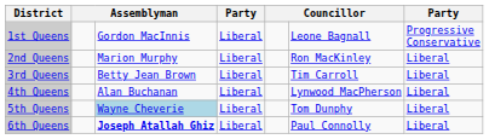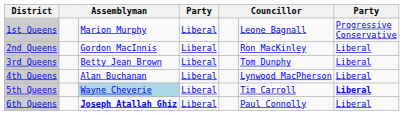1st Queens | column 3: Gordon MacInnis -> Marion Murphy
2nd Queens | column 3: Marion Murphy -> Gordon MacInnis
3rd Queens | column 6: Tim Carroll -> Tom Dunphy
5th Queens | column 6: Tom Dunphy -> Tim Carroll
5th Queens | column 7: normal -> bold
